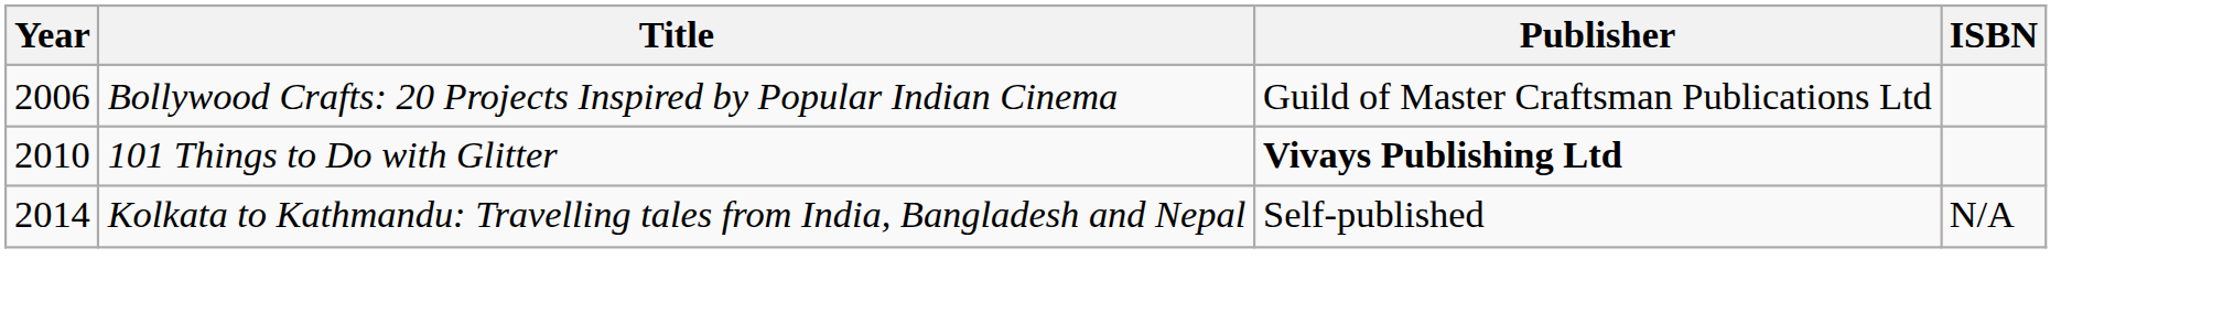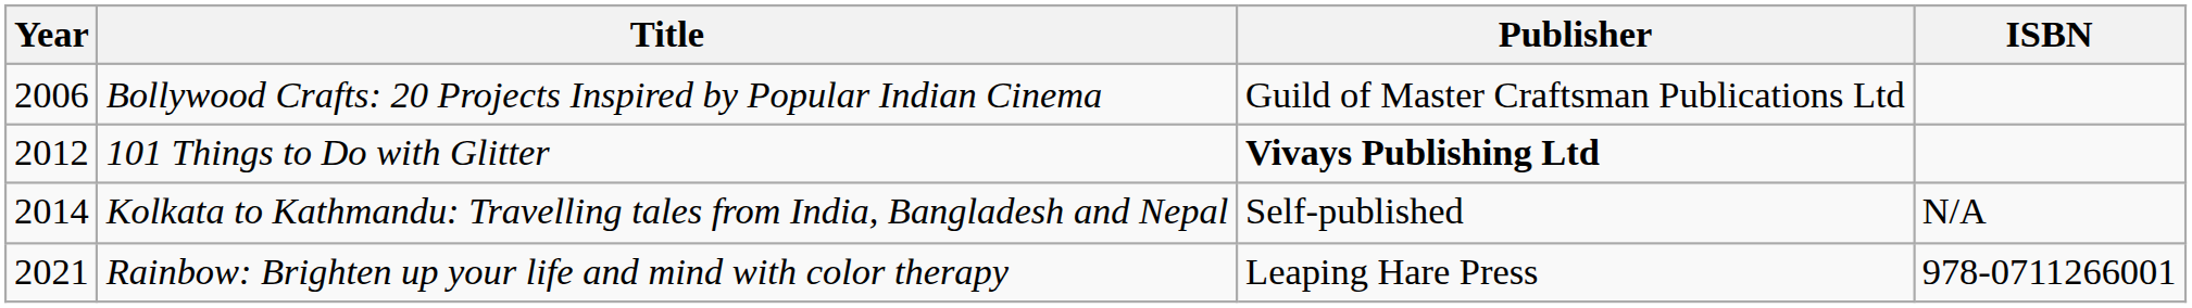101 Things to Do with Glitter | Year: 2010 -> 2012
+ row: 2021 | Rainbow: Brighten up your life and mind with color therapy | Leaping Hare Press | 978-0711266001
